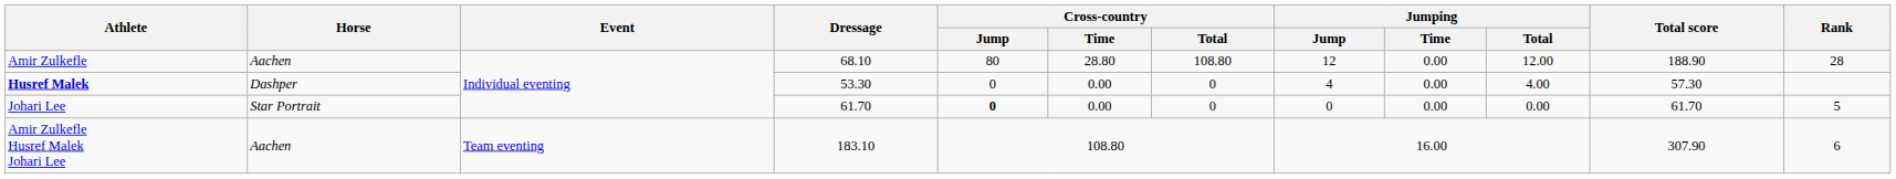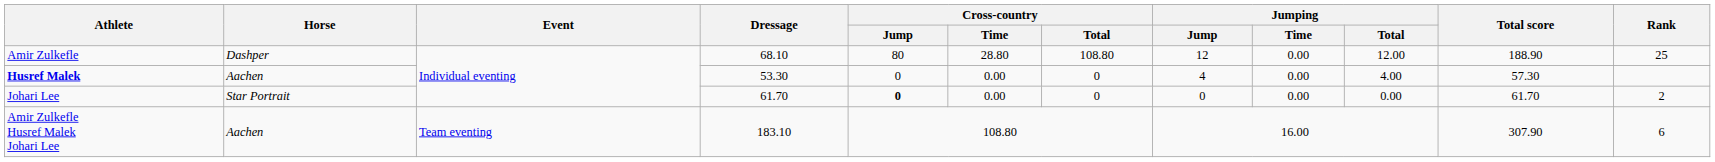Amir Zulkefle | Horse: Aachen -> Dashper
Amir Zulkefle | Rank: 28 -> 25
Husref Malek | Horse: Dashper -> Aachen
Johari Lee | Rank: 5 -> 2
